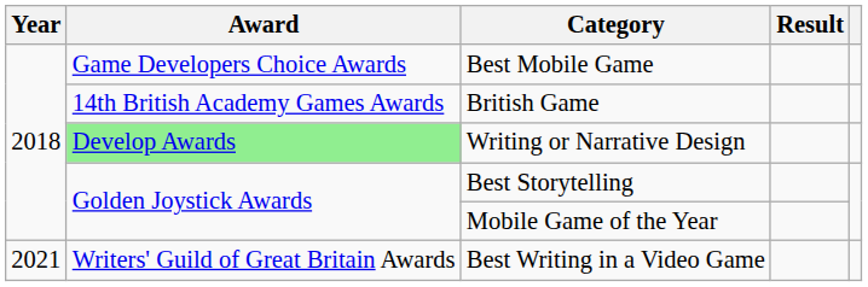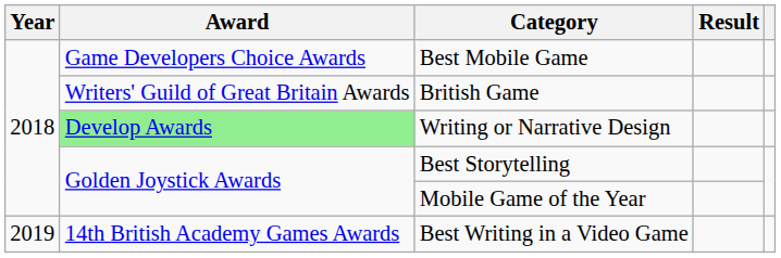British Game | Award: 14th British Academy Games Awards -> Writers' Guild of Great Britain Awards
Best Writing in a Video Game | Year: 2021 -> 2019
Best Writing in a Video Game | Award: Writers' Guild of Great Britain Awards -> 14th British Academy Games Awards
